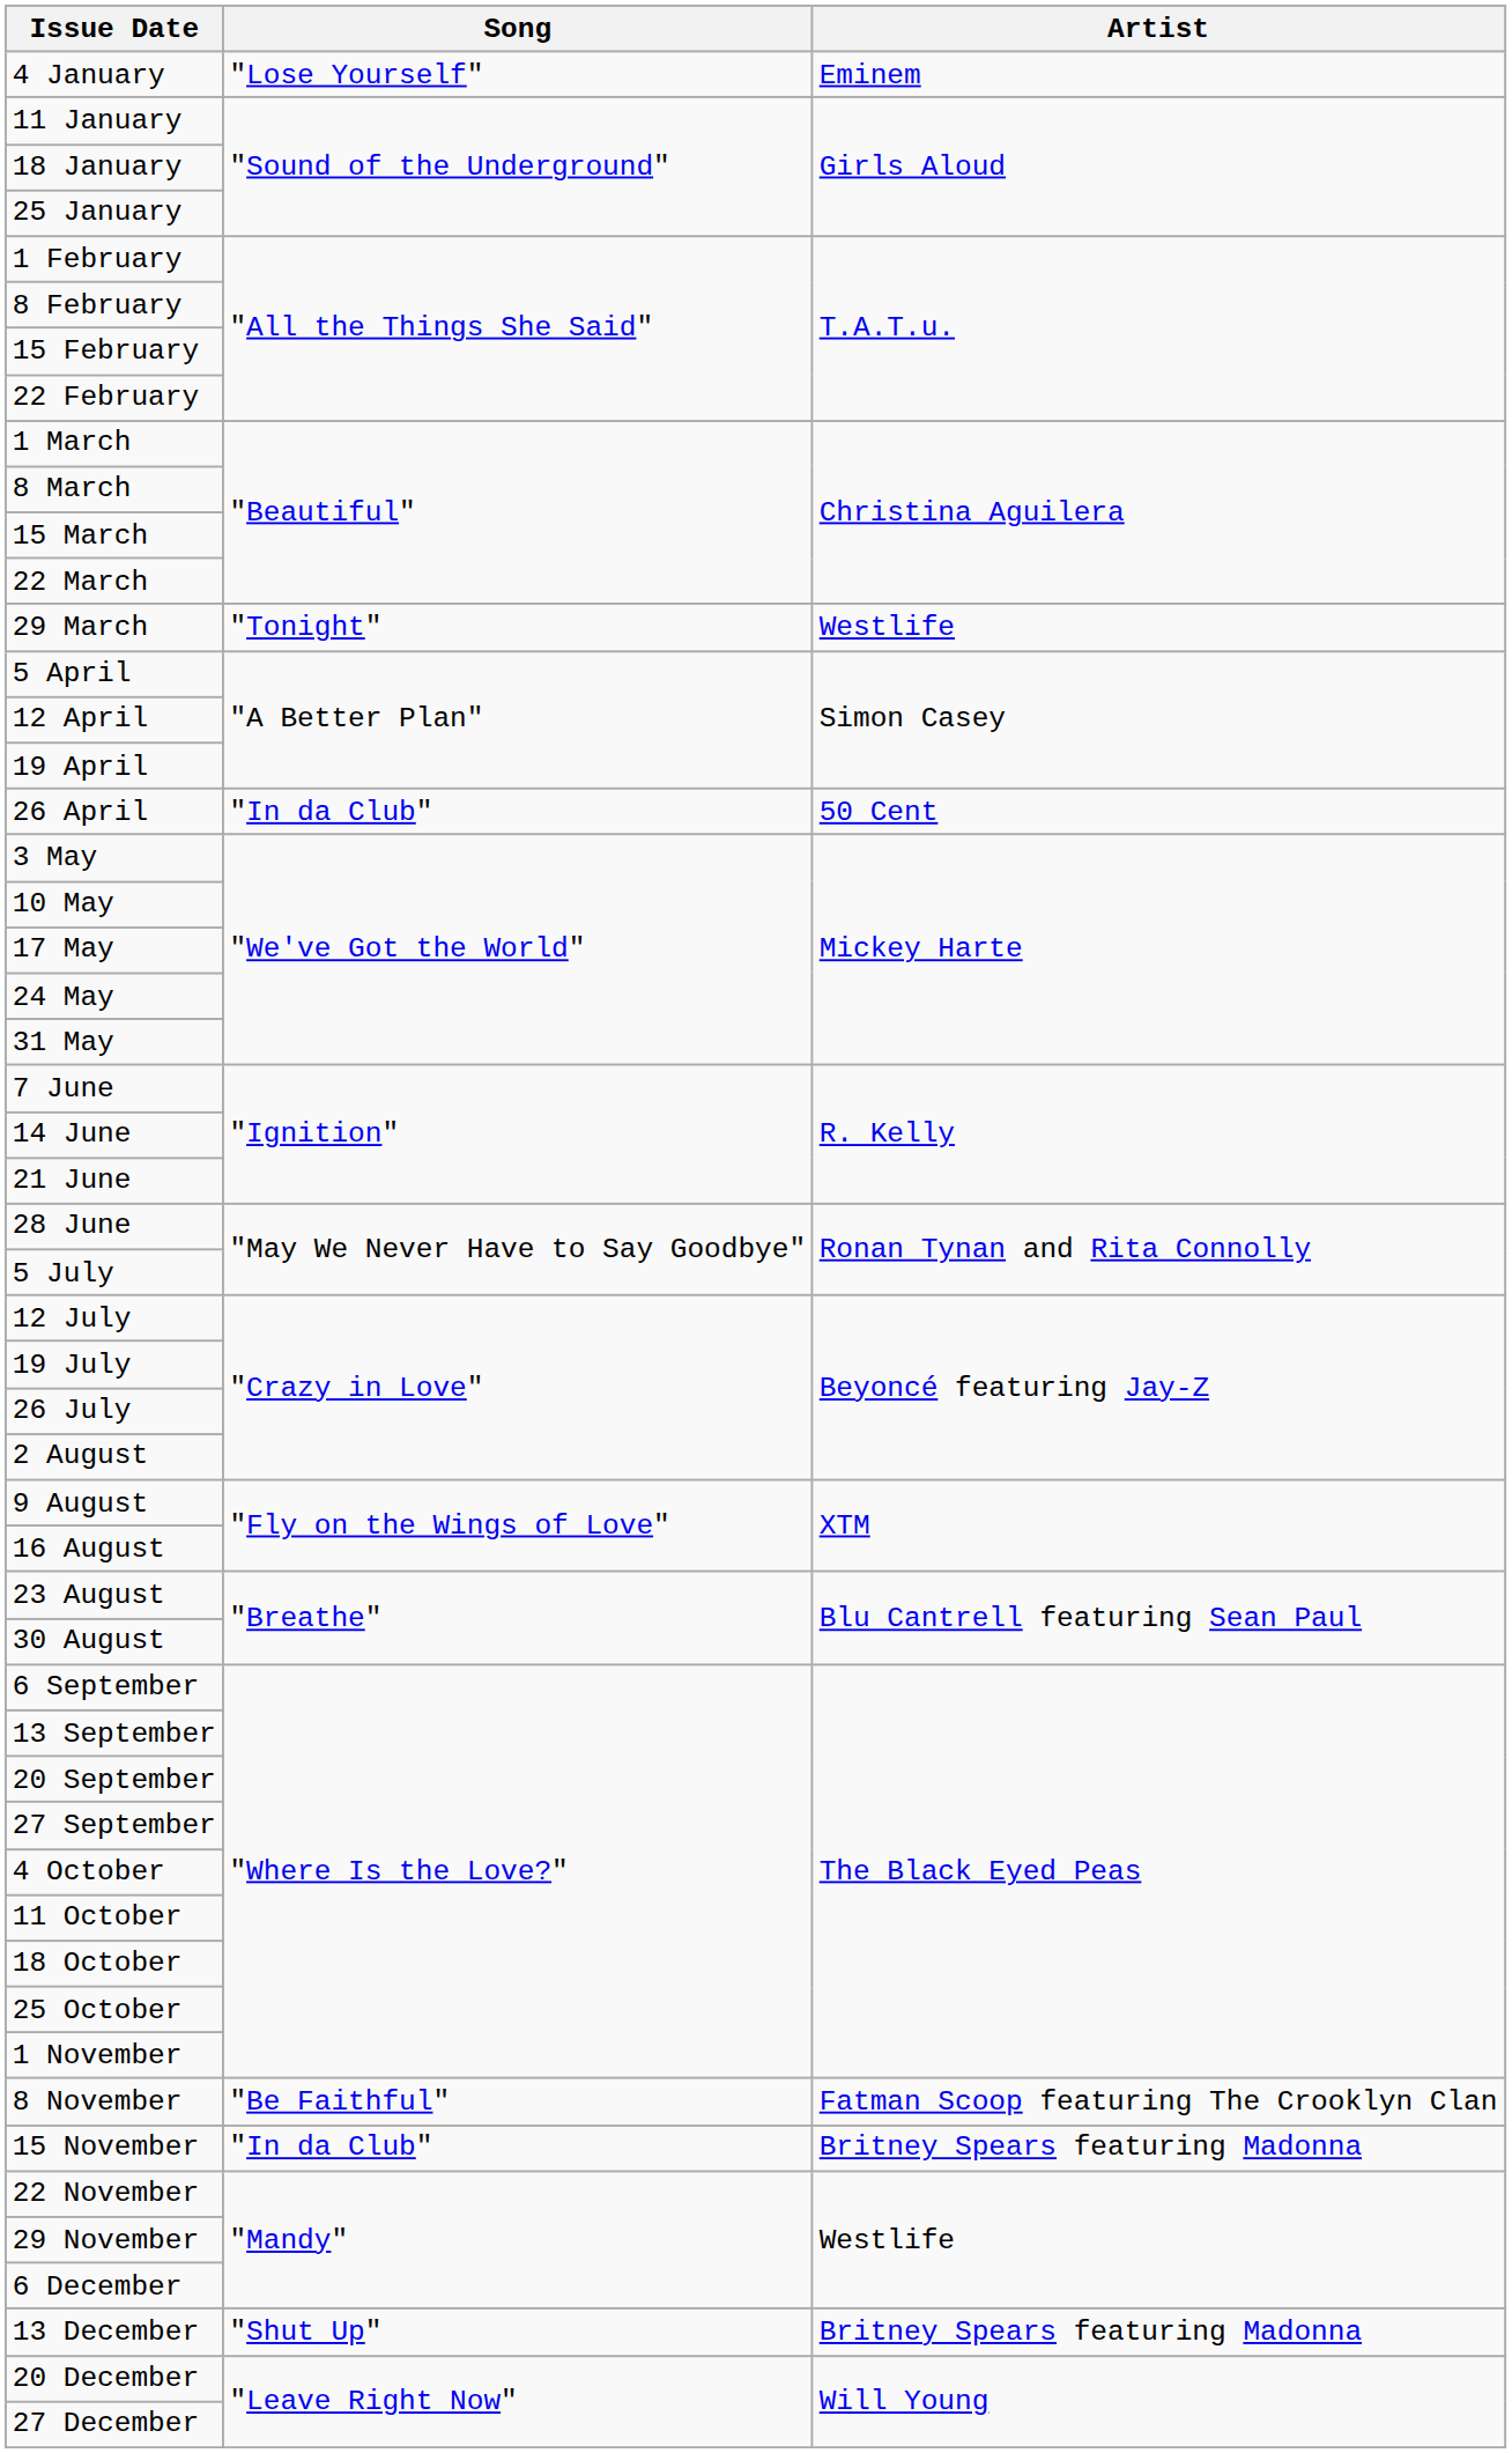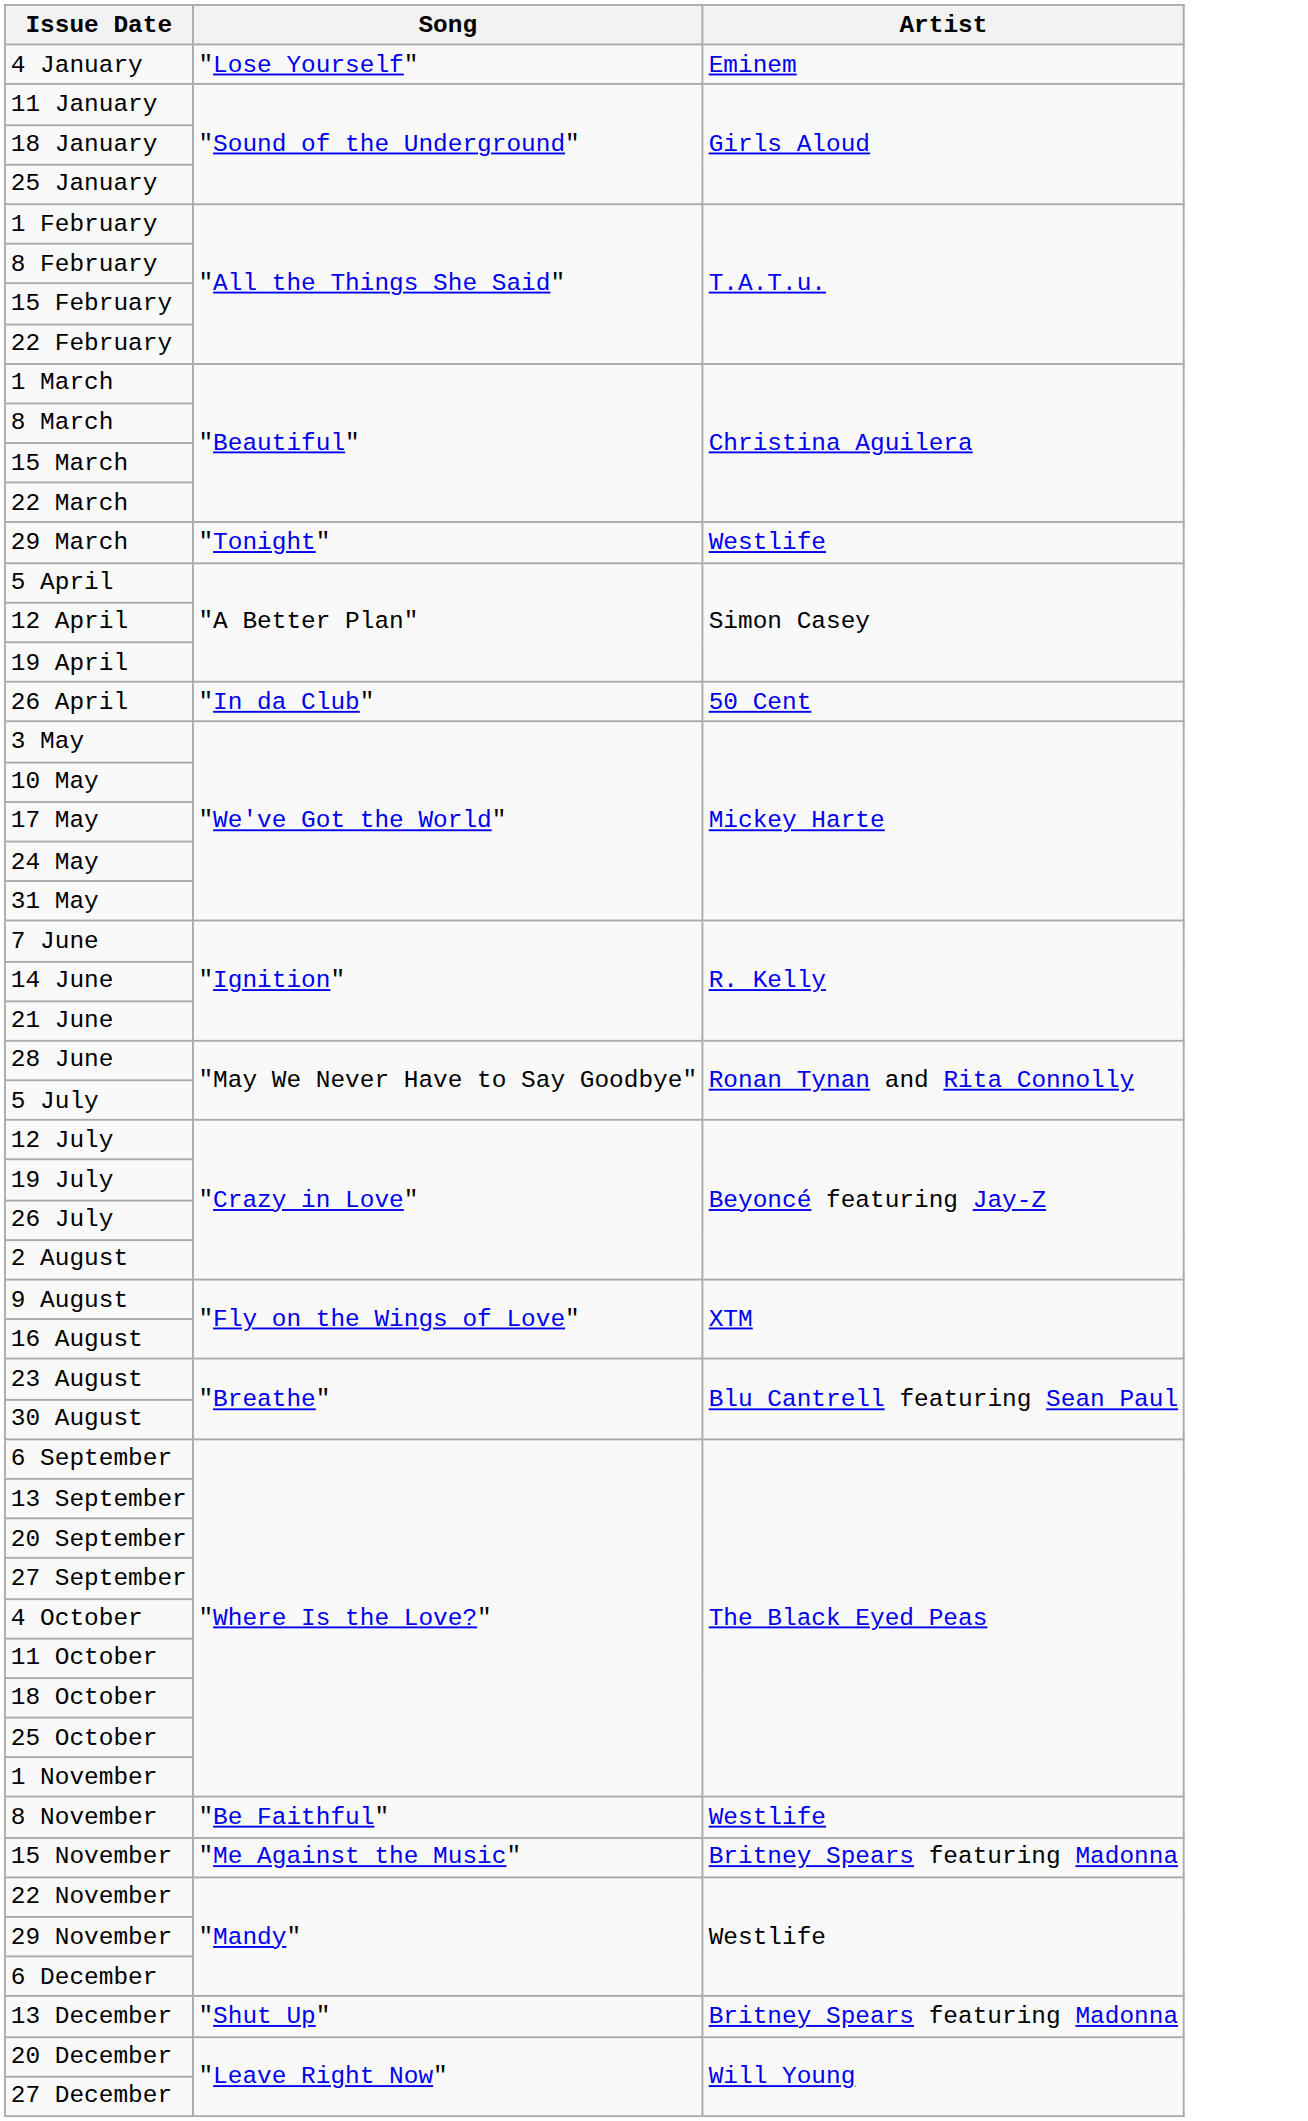8 November | Artist: Fatman Scoop featuring The Crooklyn Clan -> Westlife
15 November | Song: "In da Club" -> "Me Against the Music"
